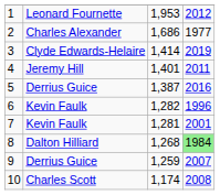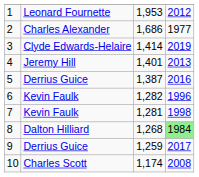4 | column 4: 2011 -> 2013
7 | column 4: 2001 -> 1998
9 | column 4: 2007 -> 2017
